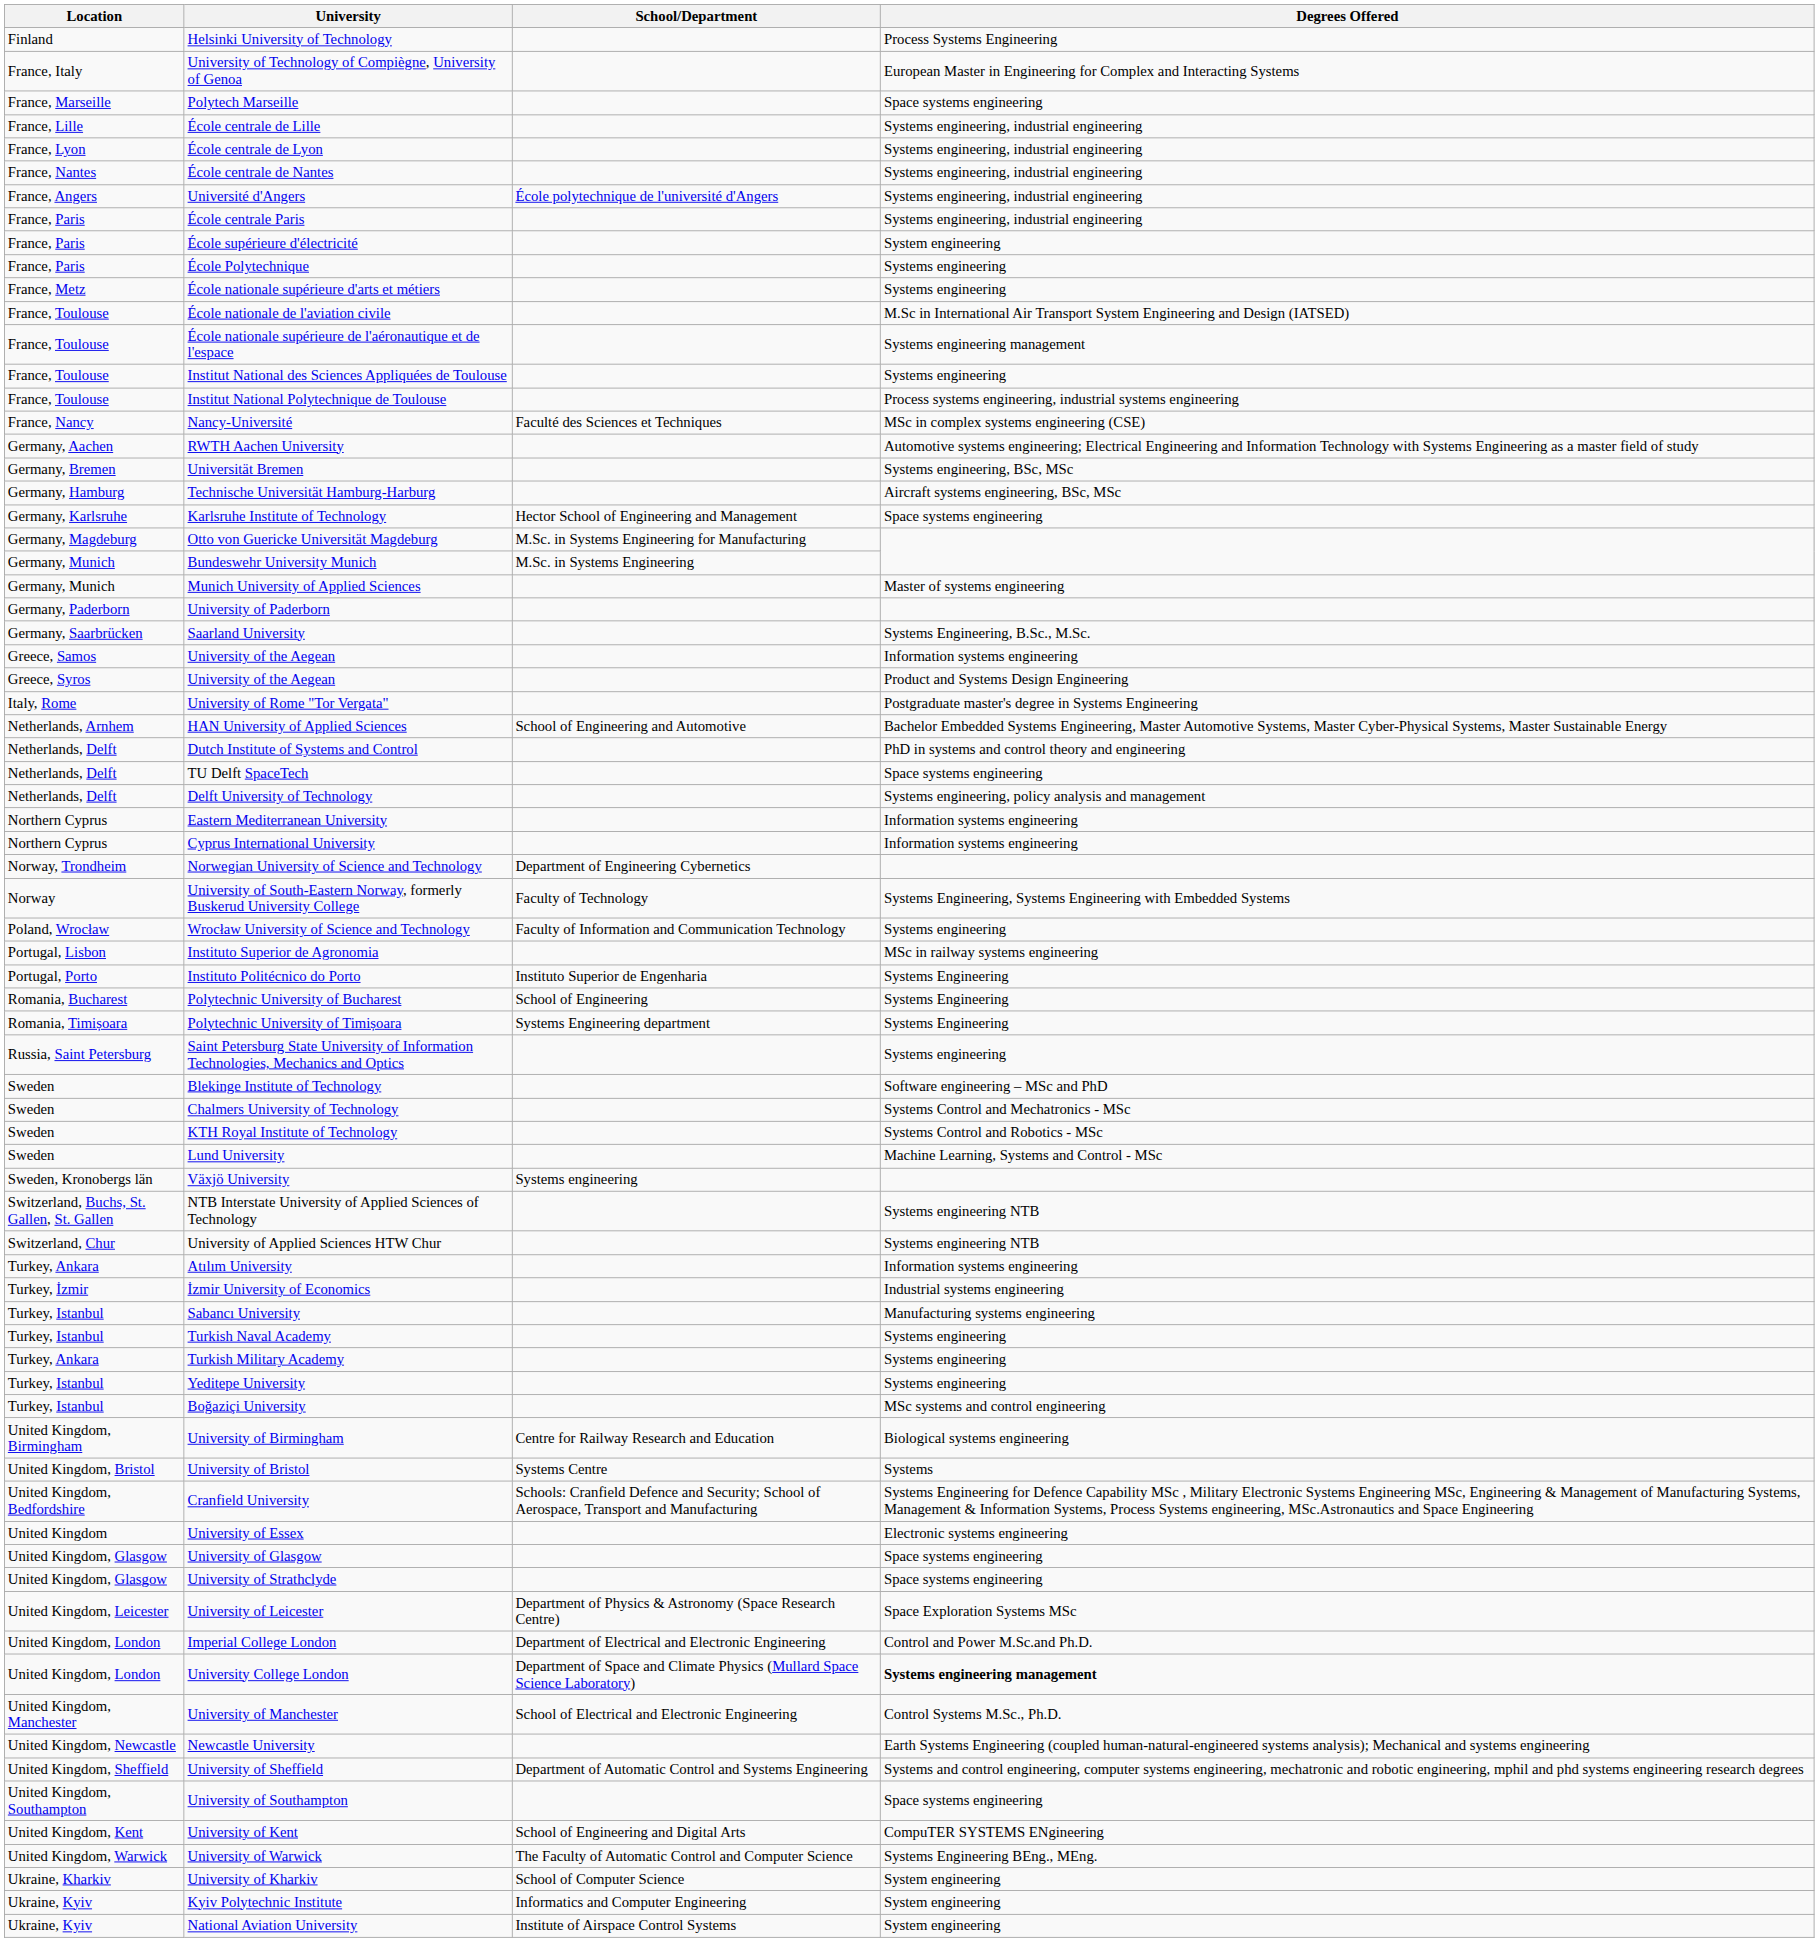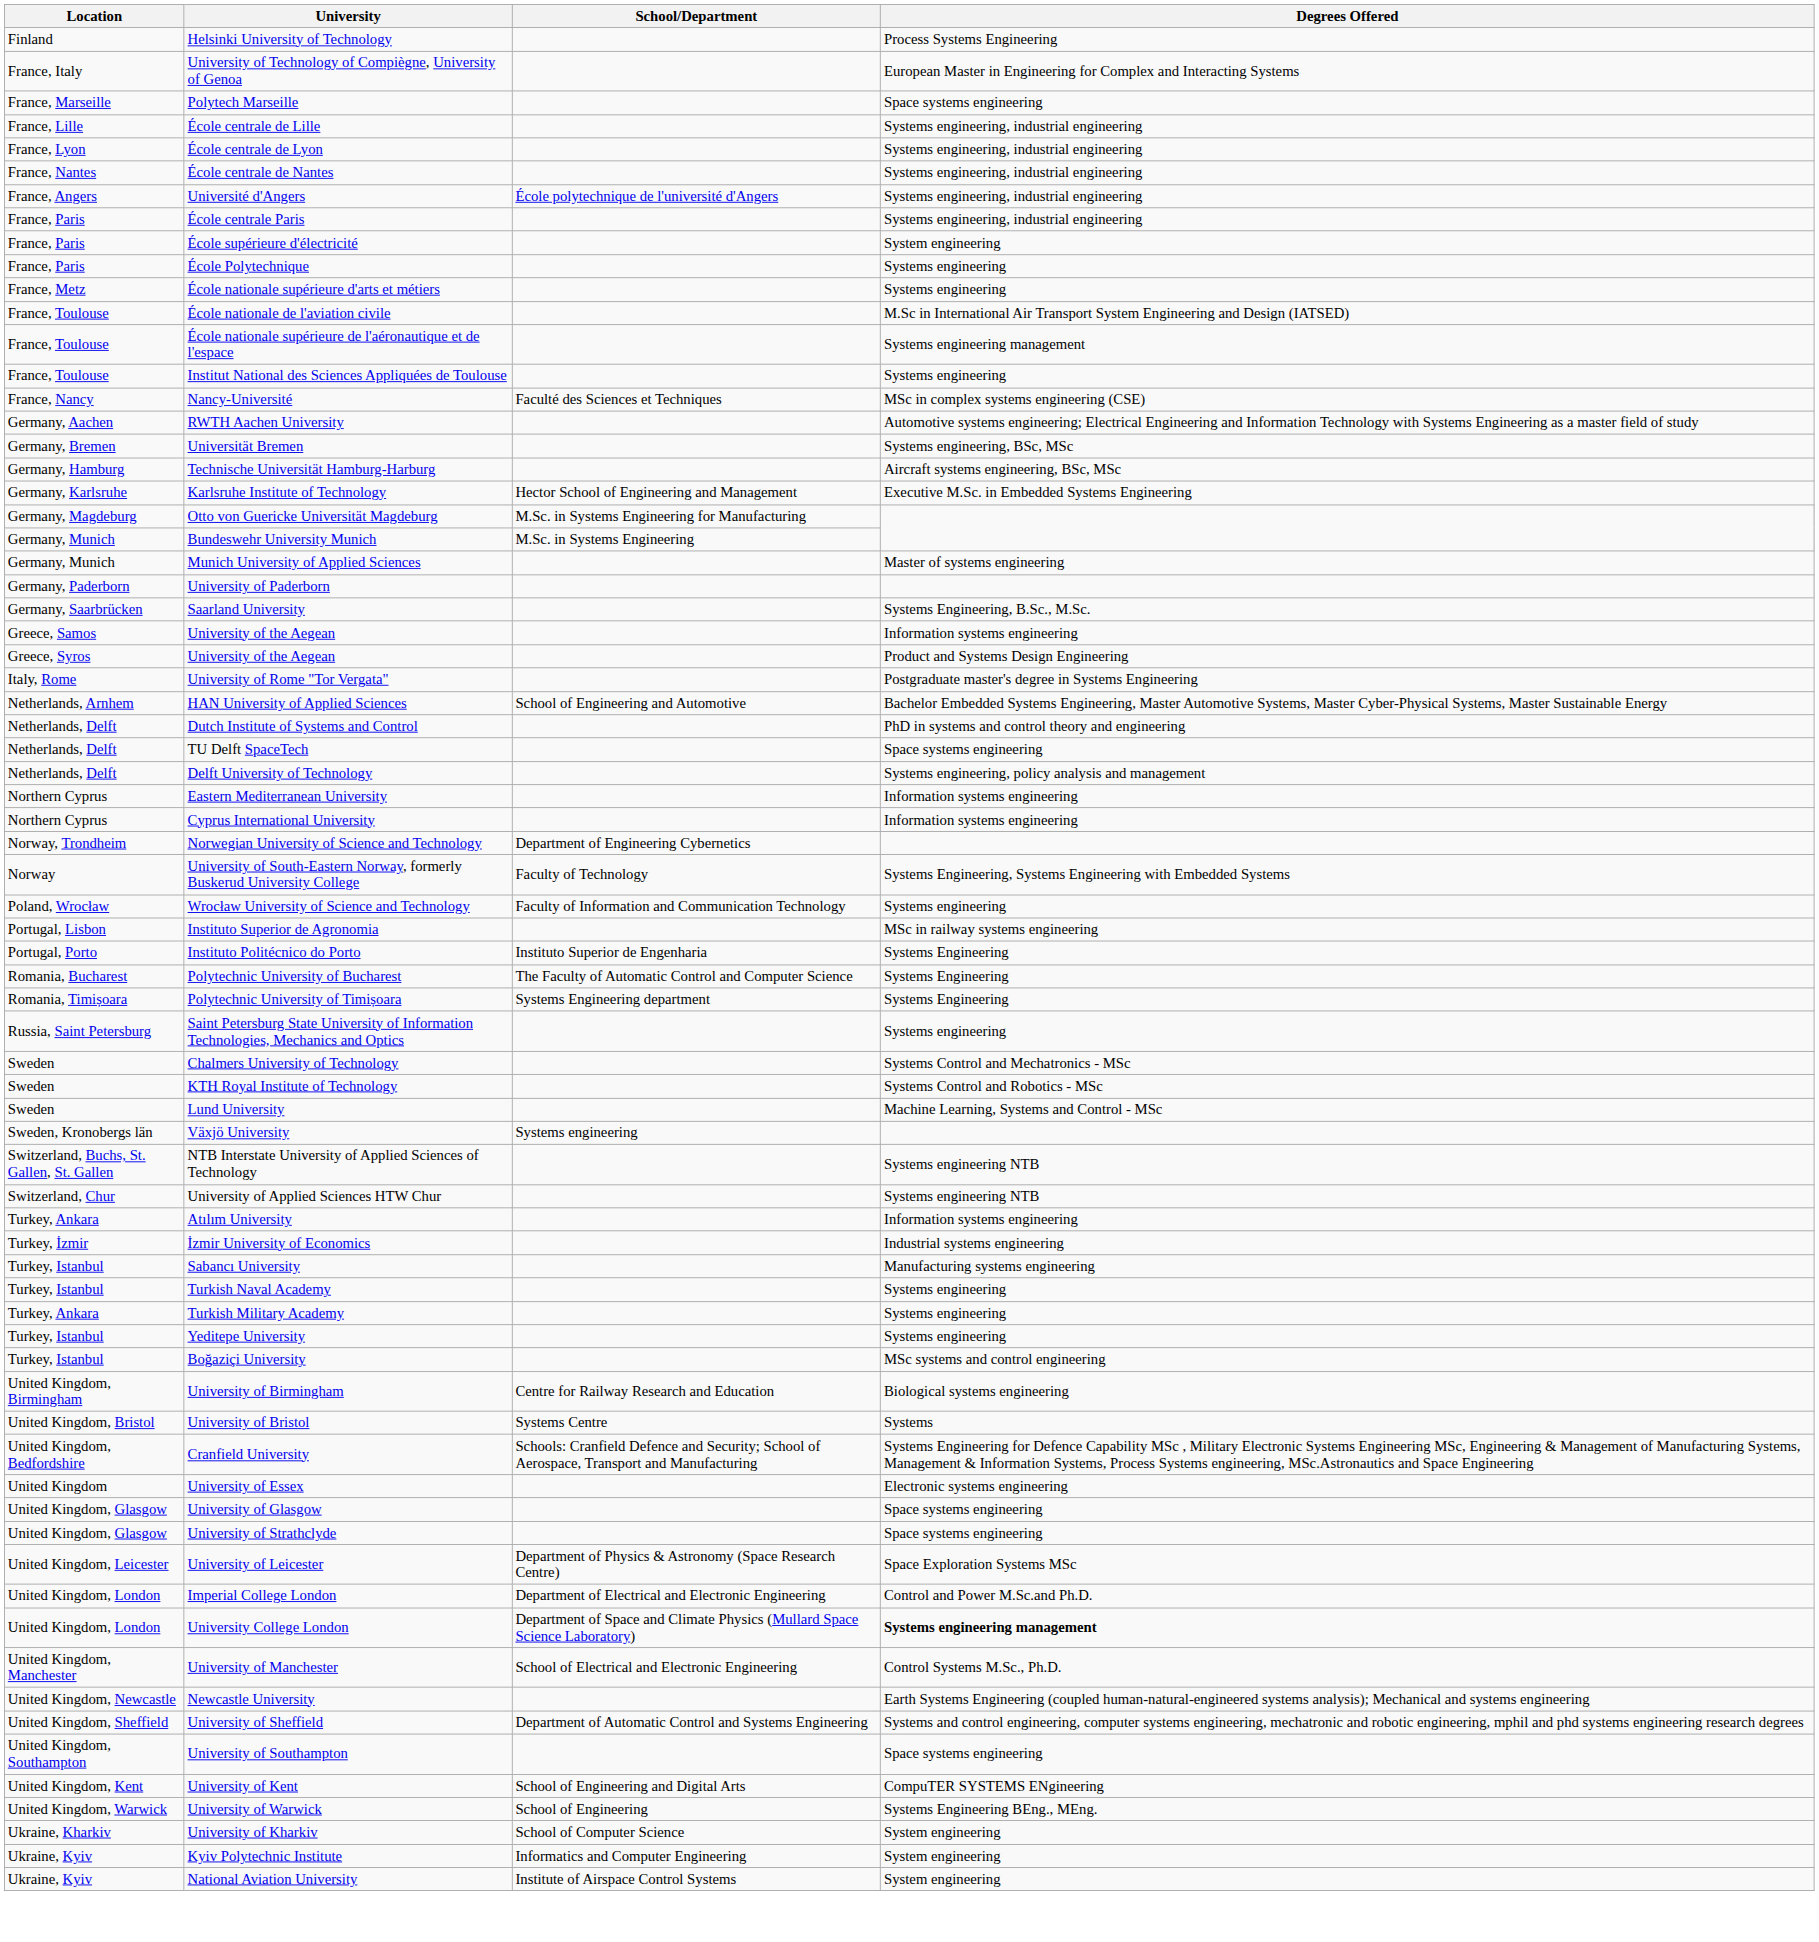- row: France, Toulouse | Institut National Polytechnique de Toulouse | Process systems engineering, industrial systems engineering
Karlsruhe Institute of Technology | Degrees Offered: Space systems engineering -> Executive M.Sc. in Embedded Systems Engineering
Polytechnic University of Bucharest | School/Department: School of Engineering -> The Faculty of Automatic Control and Computer Science
- row: Sweden | Blekinge Institute of Technology | Software engineering – MSc and PhD
University of Warwick | School/Department: The Faculty of Automatic Control and Computer Science -> School of Engineering
